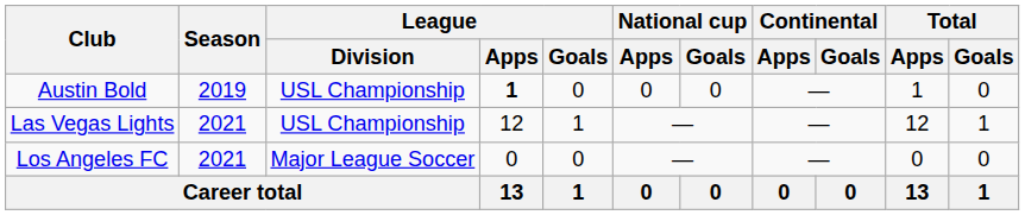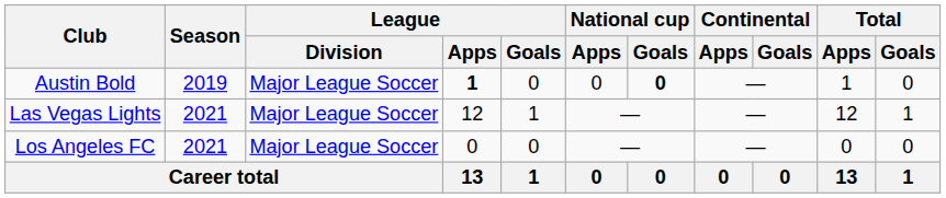Austin Bold | League / Division: USL Championship -> Major League Soccer
Austin Bold | National cup / Goals: normal -> bold
Las Vegas Lights | League / Division: USL Championship -> Major League Soccer
